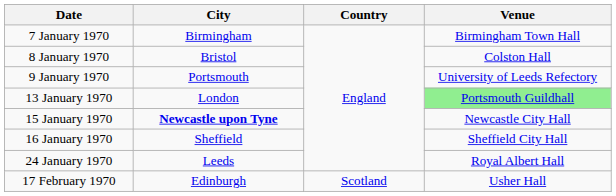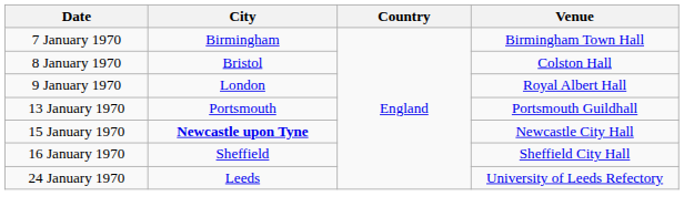9 January 1970 | City: Portsmouth -> London
9 January 1970 | Venue: University of Leeds Refectory -> Royal Albert Hall
13 January 1970 | City: London -> Portsmouth
13 January 1970 | Venue: lightgreen background -> no background
24 January 1970 | Venue: Royal Albert Hall -> University of Leeds Refectory
- row: 17 February 1970 | Edinburgh | Scotland | Usher Hall
